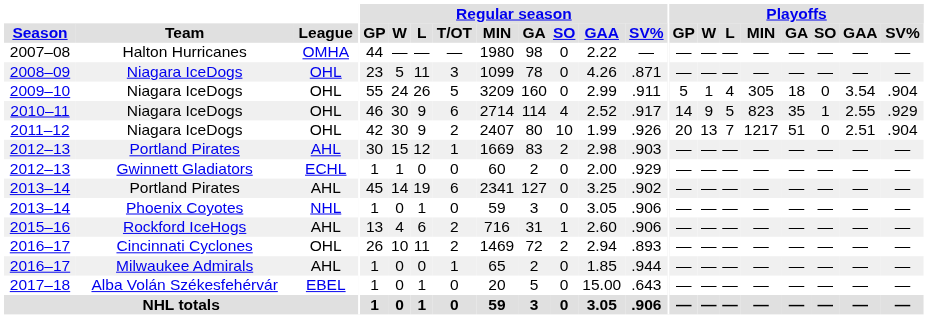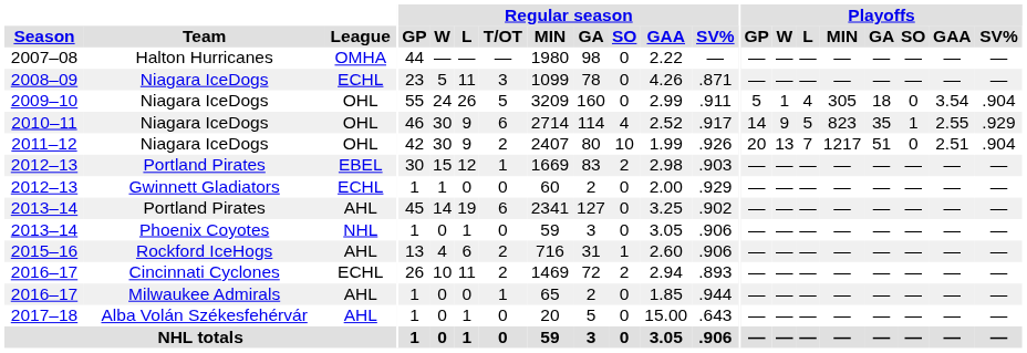2008–09 | League: OHL -> ECHL
2012–13 / Portland Pirates | League: AHL -> EBEL
2016–17 / Cincinnati Cyclones | League: OHL -> ECHL
2017–18 | League: EBEL -> AHL
